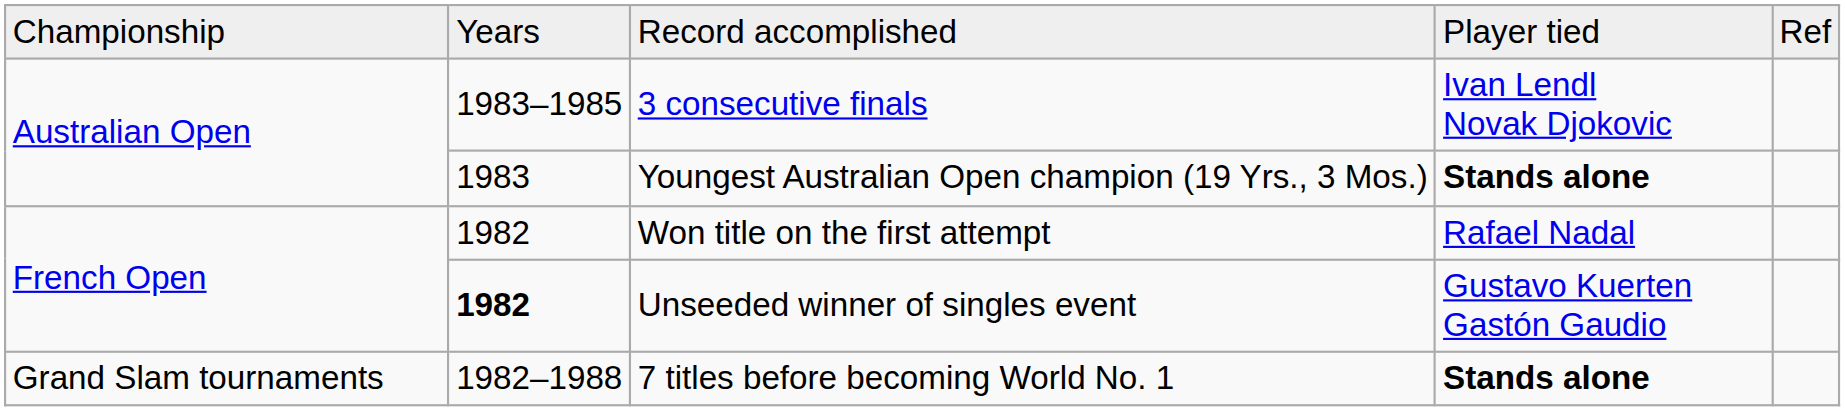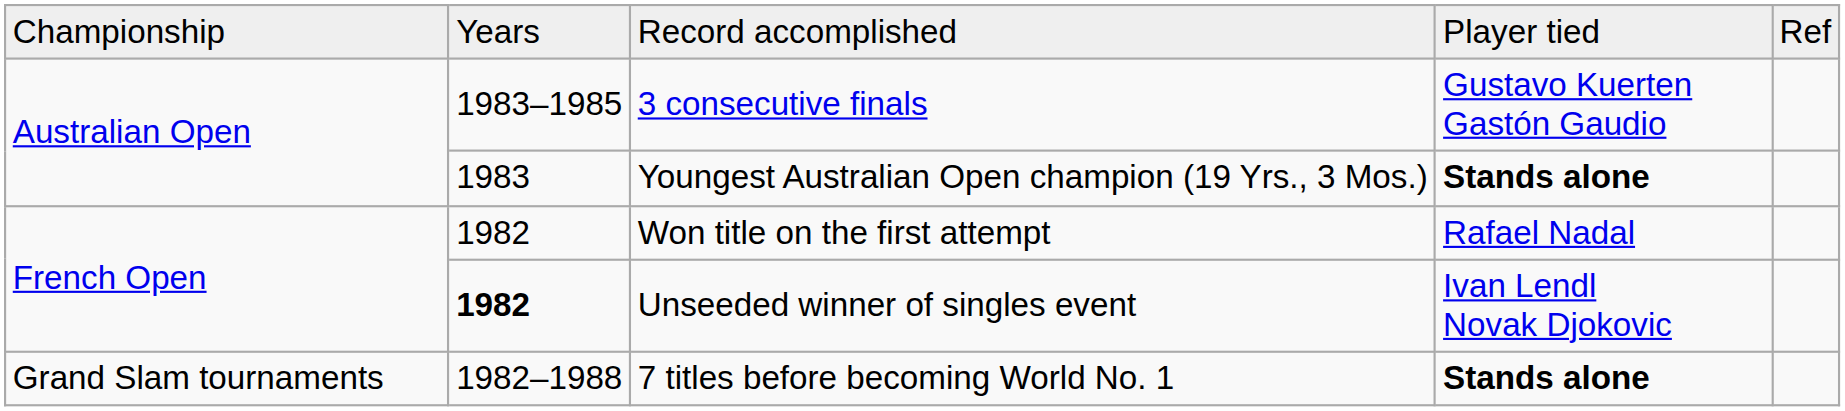3 consecutive finals | column 4: Ivan Lendl Novak Djokovic -> Gustavo Kuerten Gastón Gaudio
Unseeded winner of singles event | column 4: Gustavo Kuerten Gastón Gaudio -> Ivan Lendl Novak Djokovic
